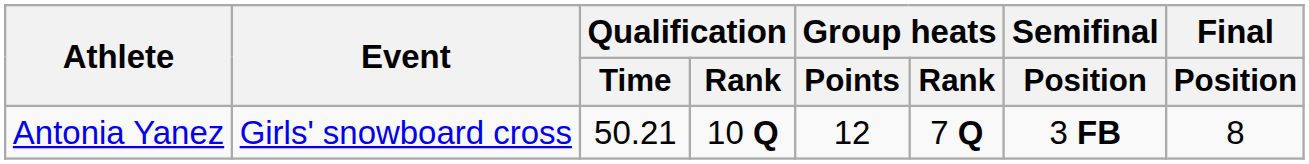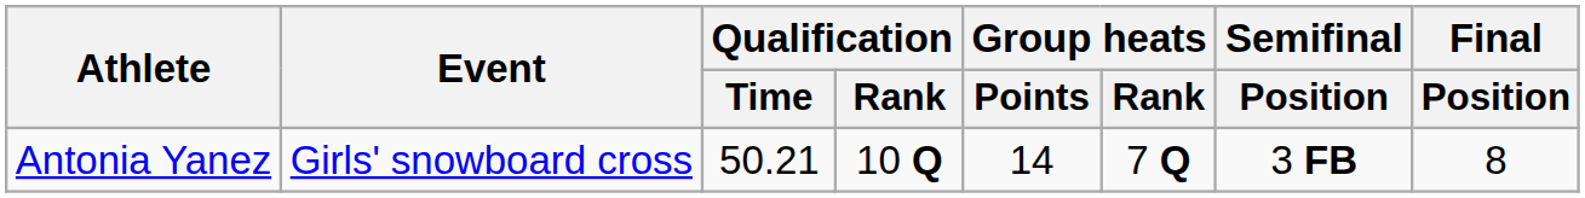Antonia Yanez | Group heats / Points: 12 -> 14
